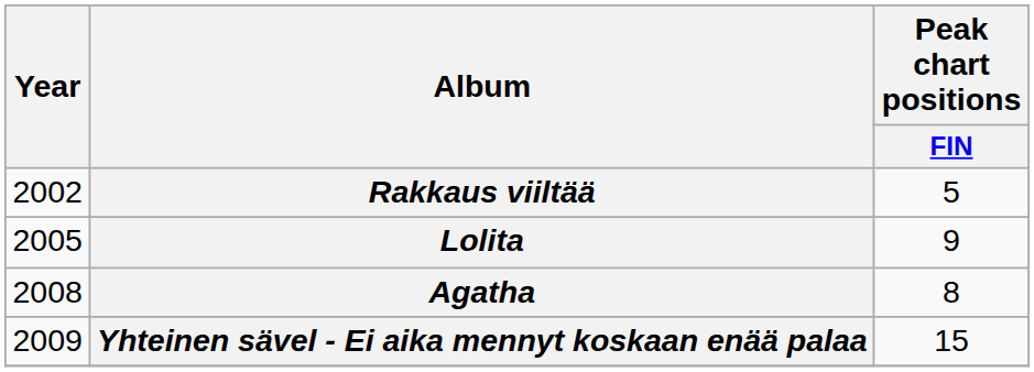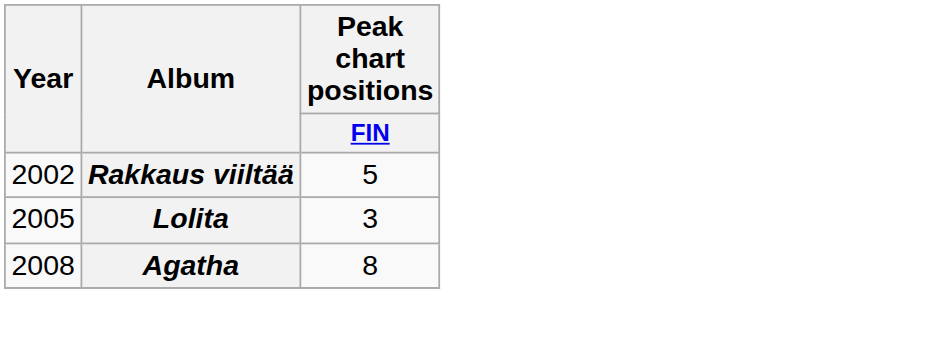Lolita | Peak chart positions / FIN: 9 -> 3
- row: 2009 | Yhteinen sävel - Ei aika mennyt koskaan enää palaa | 15
